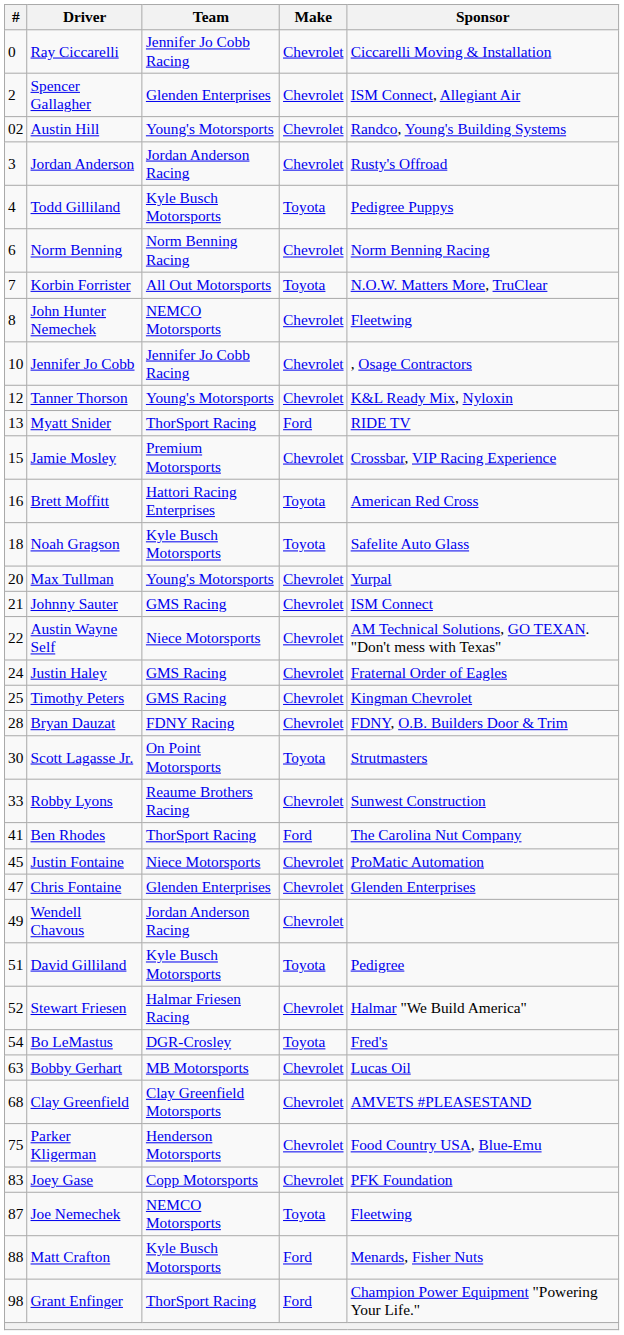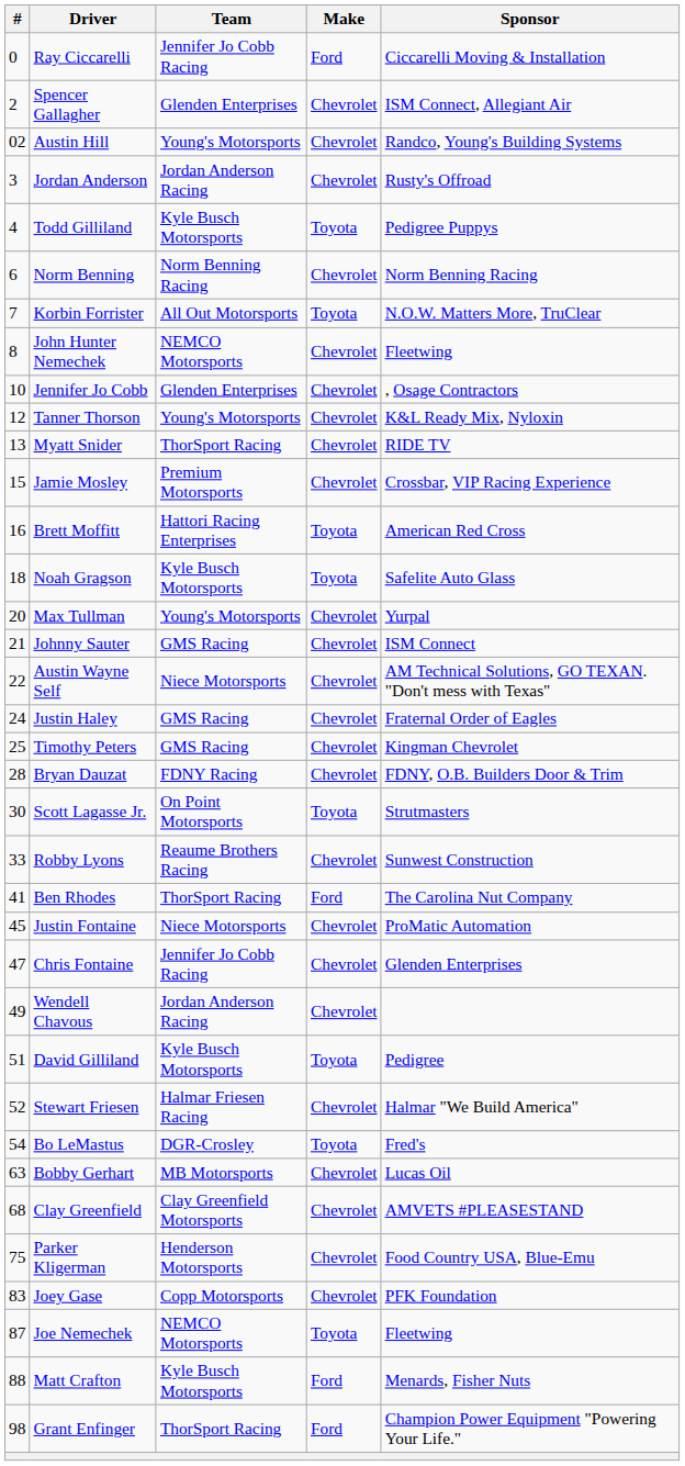Ray Ciccarelli | Make: Chevrolet -> Ford
Jennifer Jo Cobb | Team: Jennifer Jo Cobb Racing -> Glenden Enterprises
Myatt Snider | Make: Ford -> Chevrolet
Chris Fontaine | Team: Glenden Enterprises -> Jennifer Jo Cobb Racing
